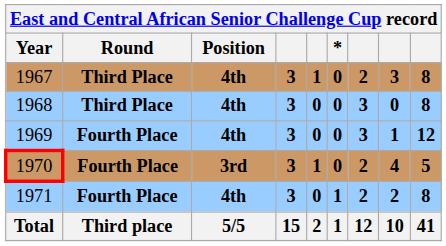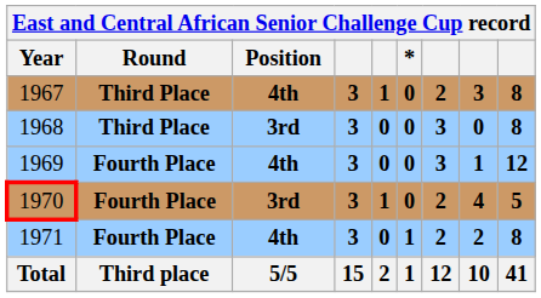1968 | Position: 4th -> 3rd
